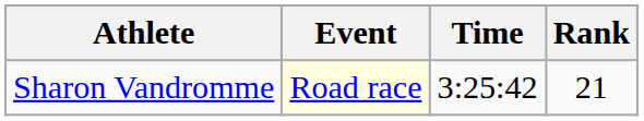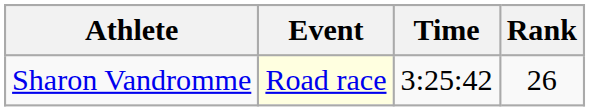Sharon Vandromme | Rank: 21 -> 26
